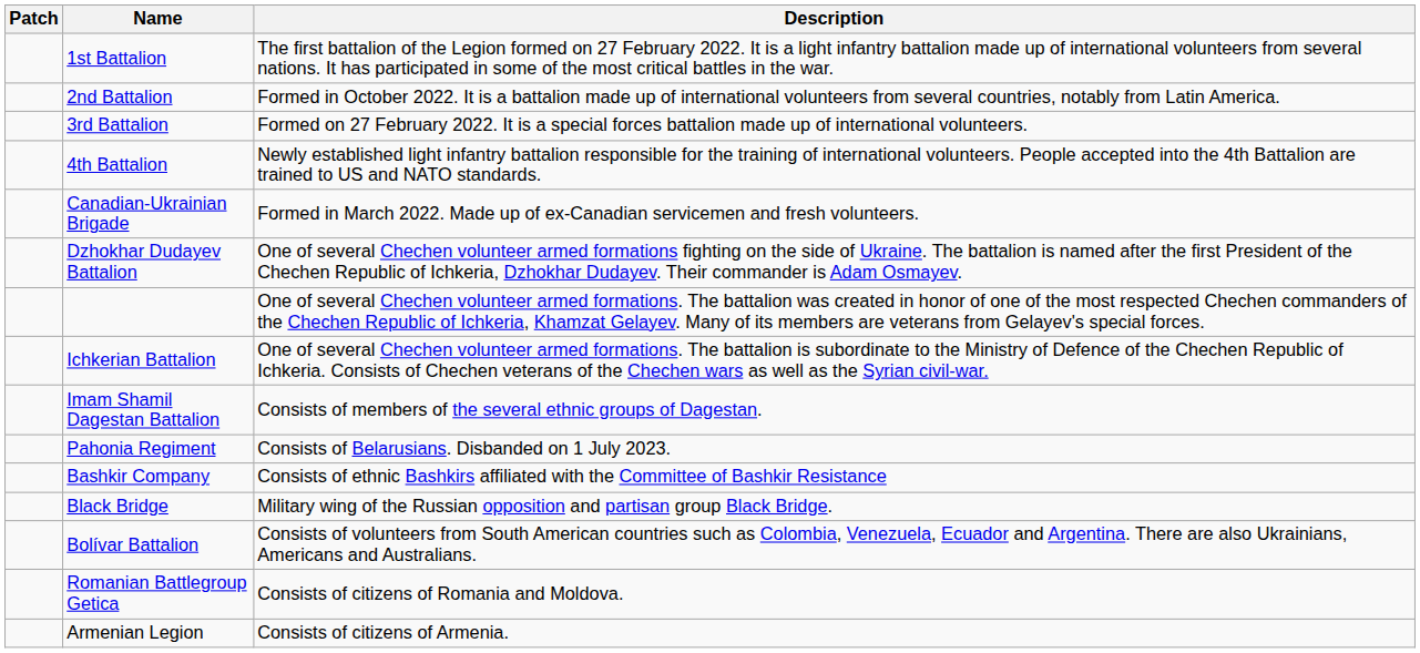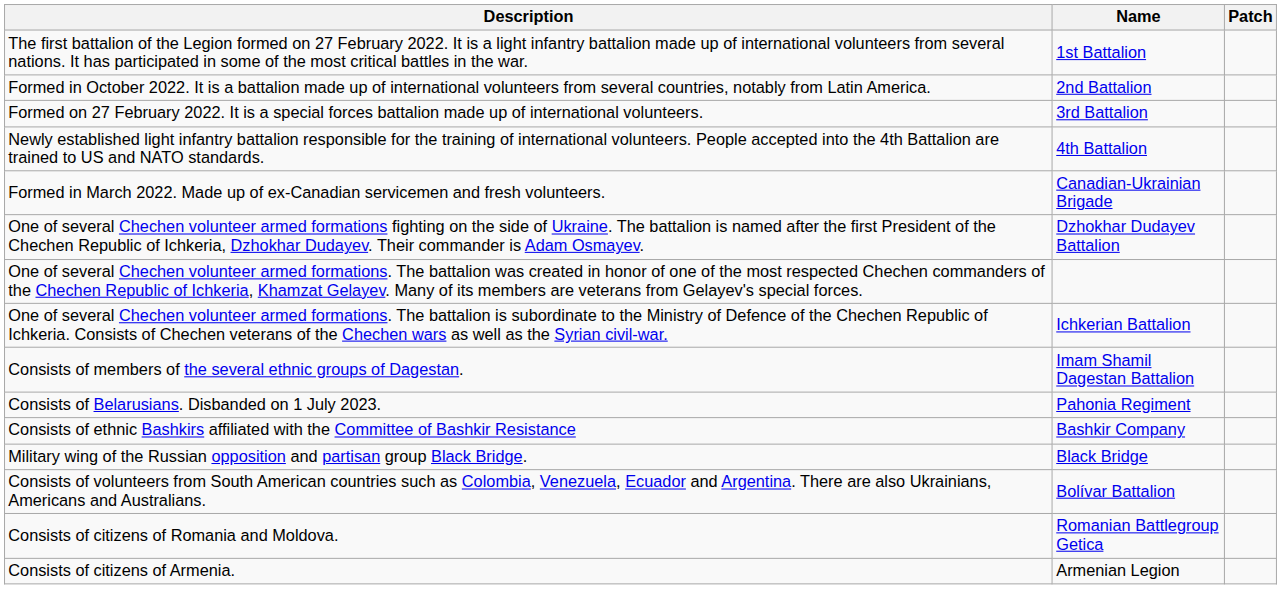columns swapped: Patch <-> Description
